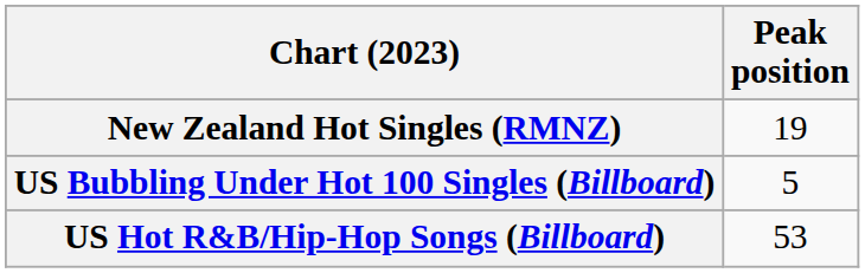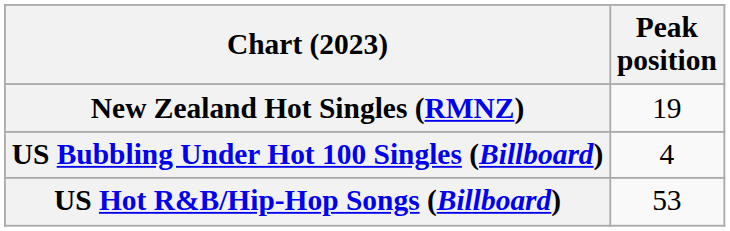US Bubbling Under Hot 100 Singles (Billboard) | Peak position: 5 -> 4
